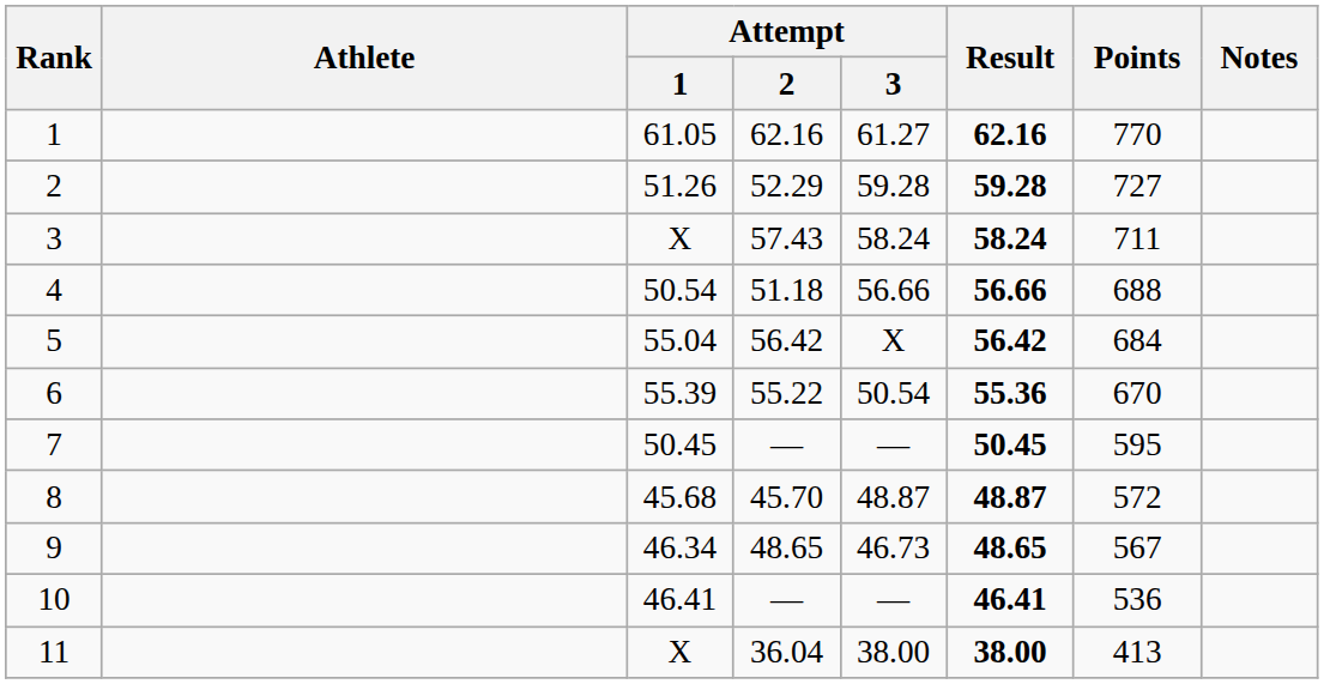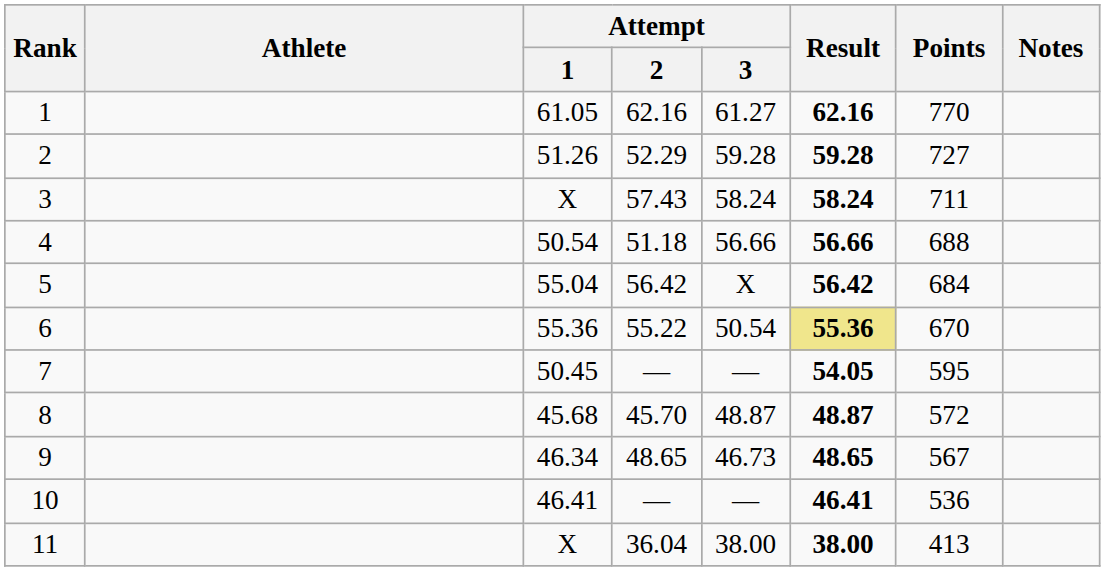6 | Attempt / 1: 55.39 -> 55.36
6 | Result: no background -> khaki background
7 | Result: 50.45 -> 54.05
